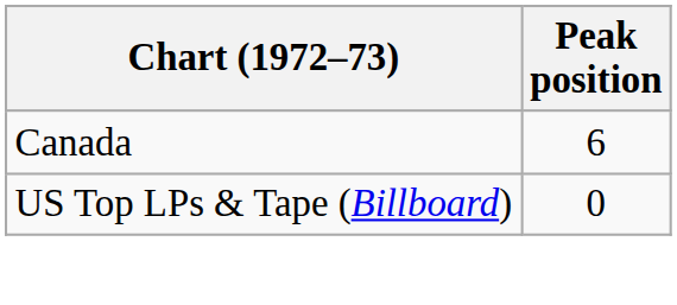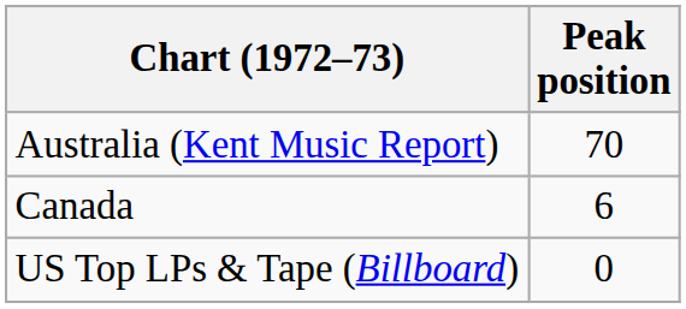+ row: Australia (Kent Music Report) | 70
